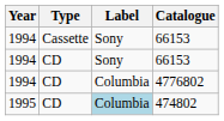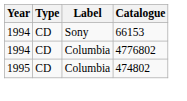- row: 1994 | Cassette | Sony | 66153
474802 | Label: lightblue background -> no background
